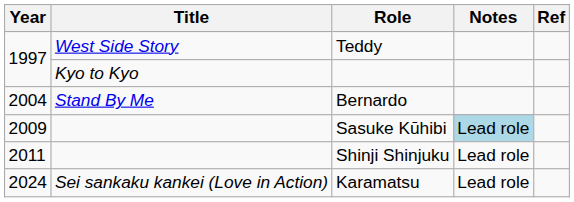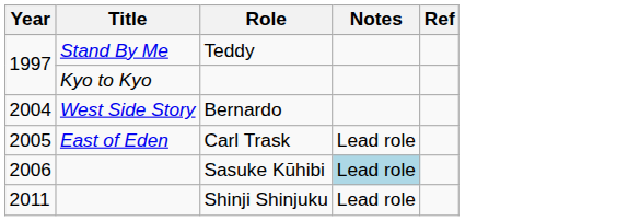Teddy | Title: West Side Story -> Stand By Me
Bernardo | Title: Stand By Me -> West Side Story
+ row: 2005 | East of Eden | Carl Trask | Lead role
Sasuke Kūhibi | Year: 2009 -> 2006
- row: 2024 | Sei sankaku kankei (Love in Action) | Karamatsu | Lead role
